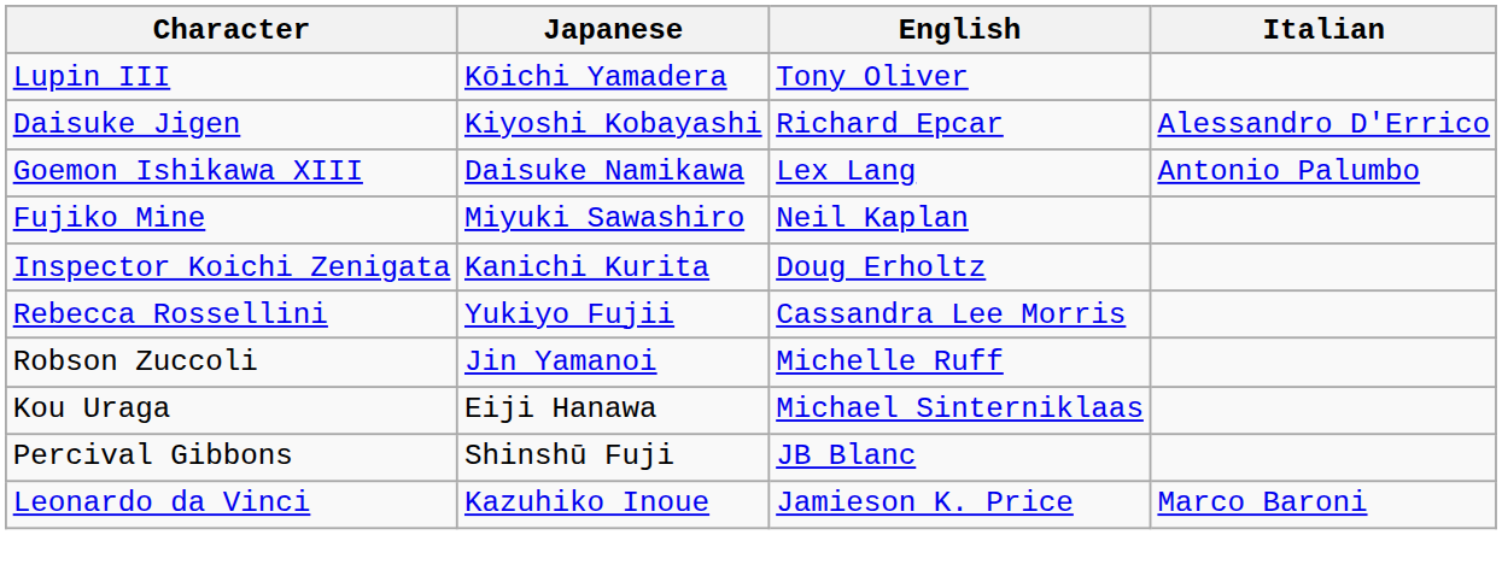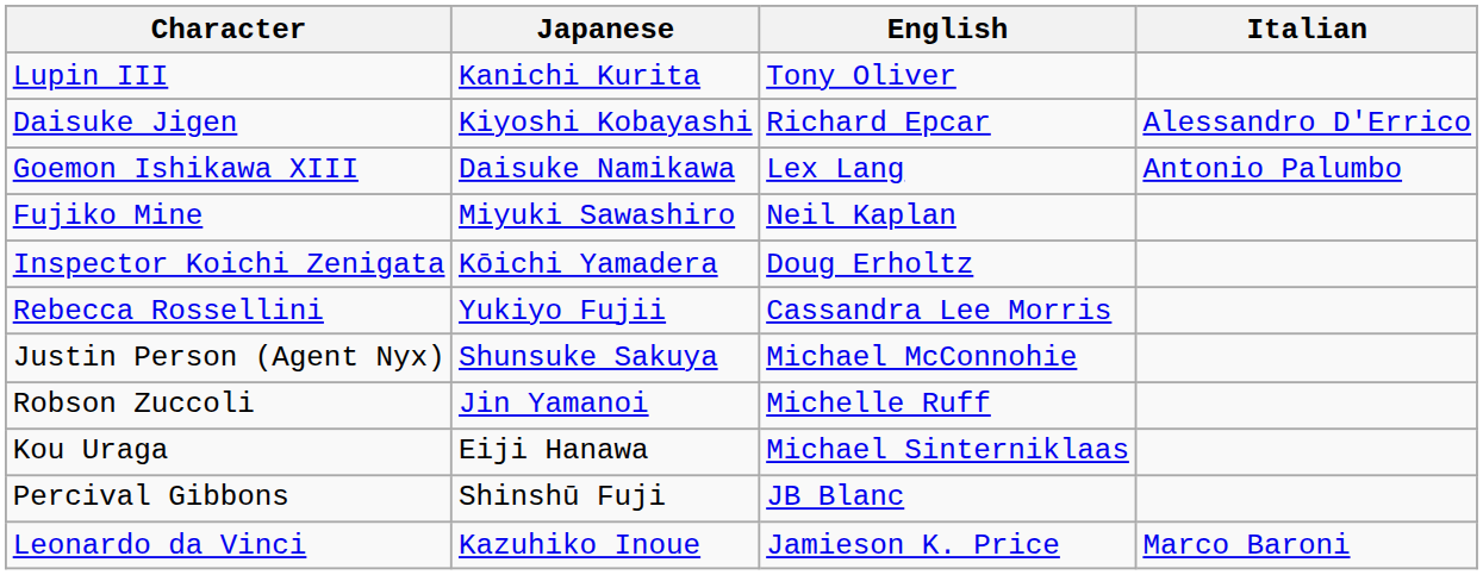Lupin III | Japanese: Kōichi Yamadera -> Kanichi Kurita
Inspector Koichi Zenigata | Japanese: Kanichi Kurita -> Kōichi Yamadera
+ row: Justin Person (Agent Nyx) | Shunsuke Sakuya | Michael McConnohie
